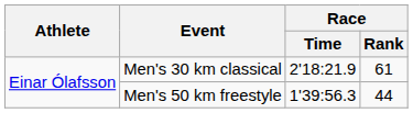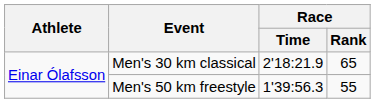Men's 30 km classical | Race / Rank: 61 -> 65
Men's 50 km freestyle | Race / Rank: 44 -> 55
